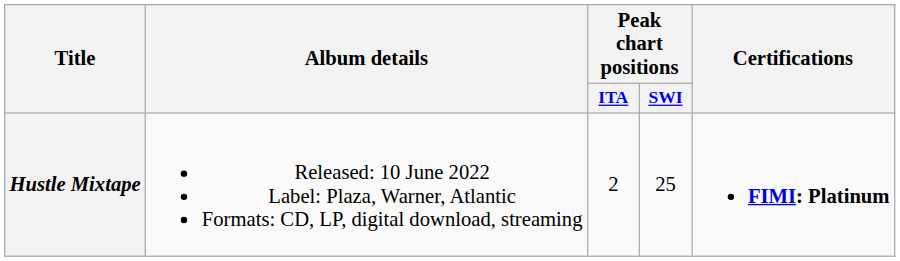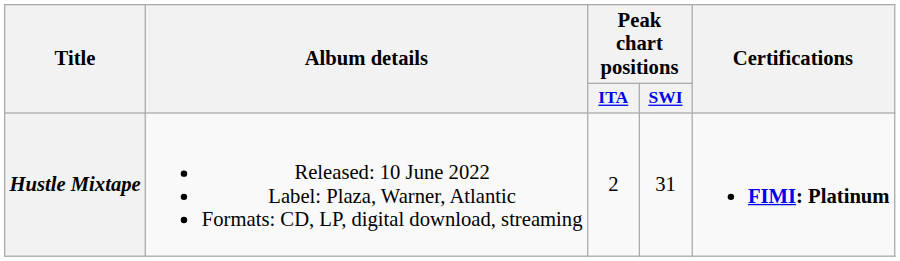Hustle Mixtape | Peak chart positions / SWI: 25 -> 31
